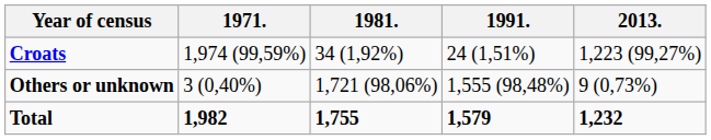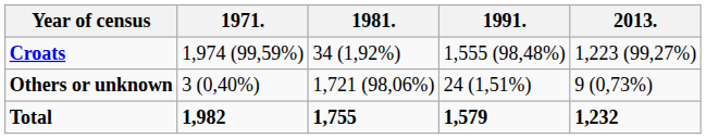Croats | 1991.: 24 (1,51%) -> 1,555 (98,48%)
Others or unknown | 1991.: 1,555 (98,48%) -> 24 (1,51%)
